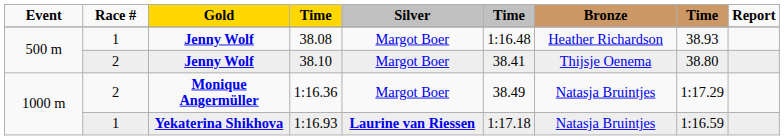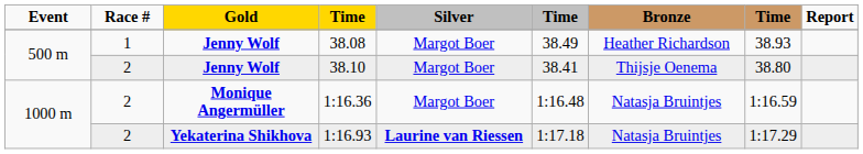38.08 | column 6: 1:16.48 -> 38.49
1:16.36 | column 6: 38.49 -> 1:16.48
1:16.36 | column 8: 1:17.29 -> 1:16.59
1:16.93 | Race #: 1 -> 2
1:16.93 | column 8: 1:16.59 -> 1:17.29
